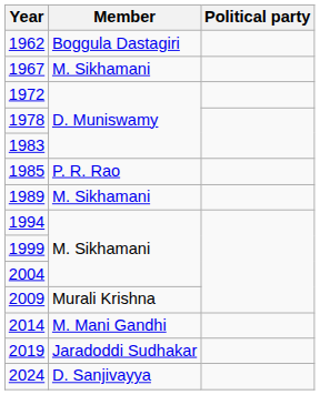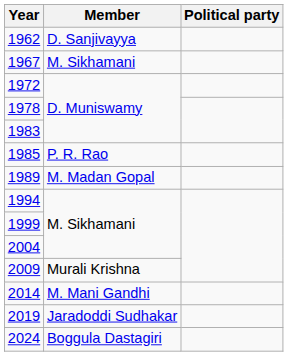1962 | Member: Boggula Dastagiri -> D. Sanjivayya
1989 | Member: M. Sikhamani -> M. Madan Gopal
2024 | Member: D. Sanjivayya -> Boggula Dastagiri
